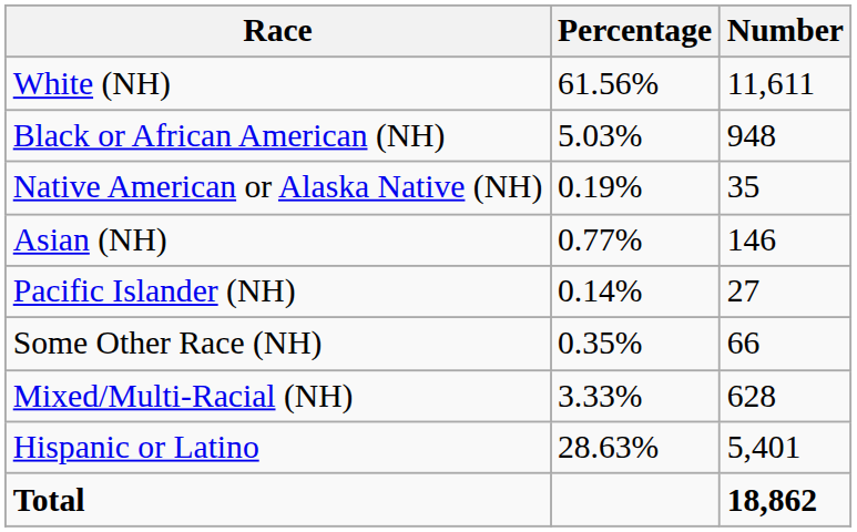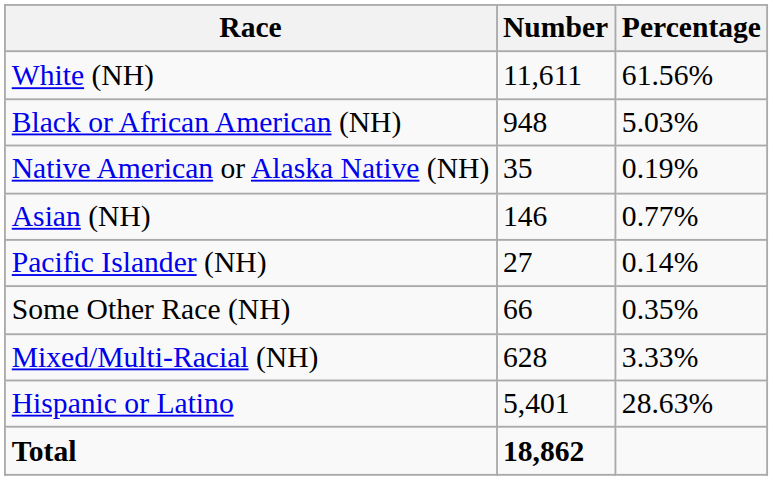columns swapped: Number <-> Percentage
